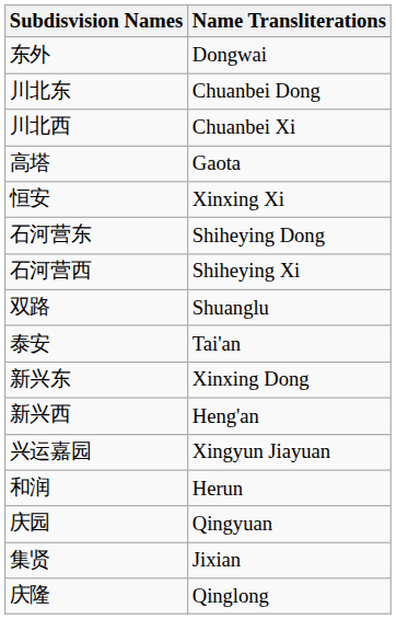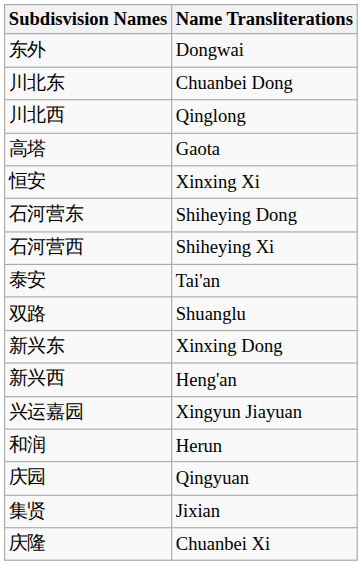川北西 | Name Transliterations: Chuanbei Xi -> Qinglong
rows swapped: 双路 <-> 泰安
庆隆 | Name Transliterations: Qinglong -> Chuanbei Xi
